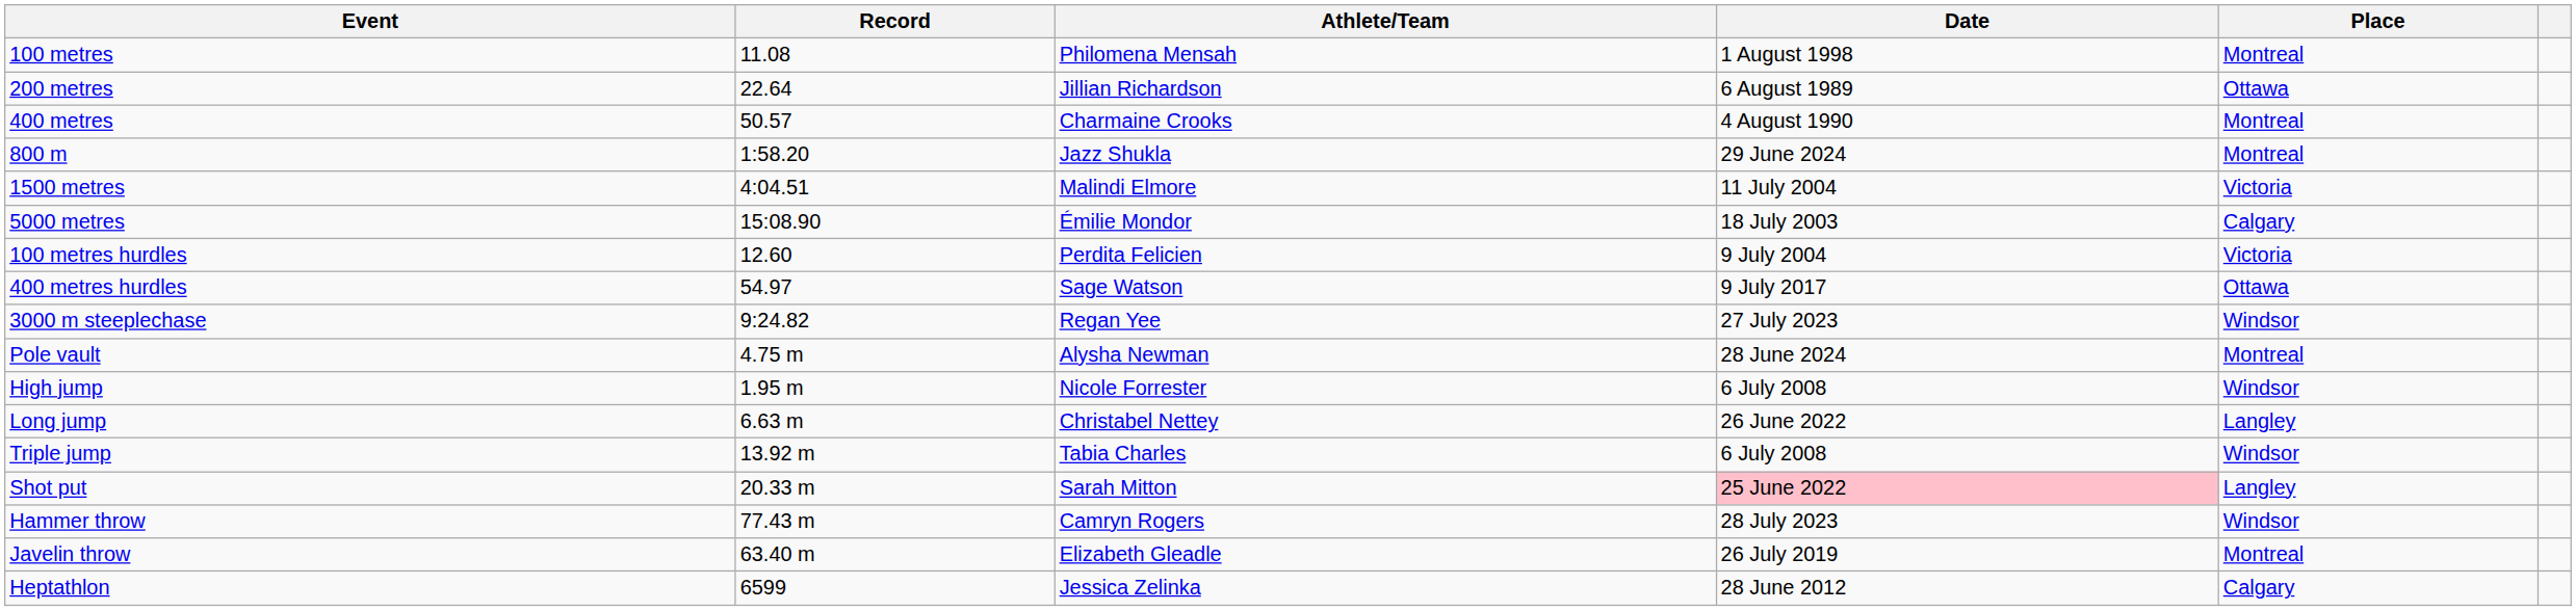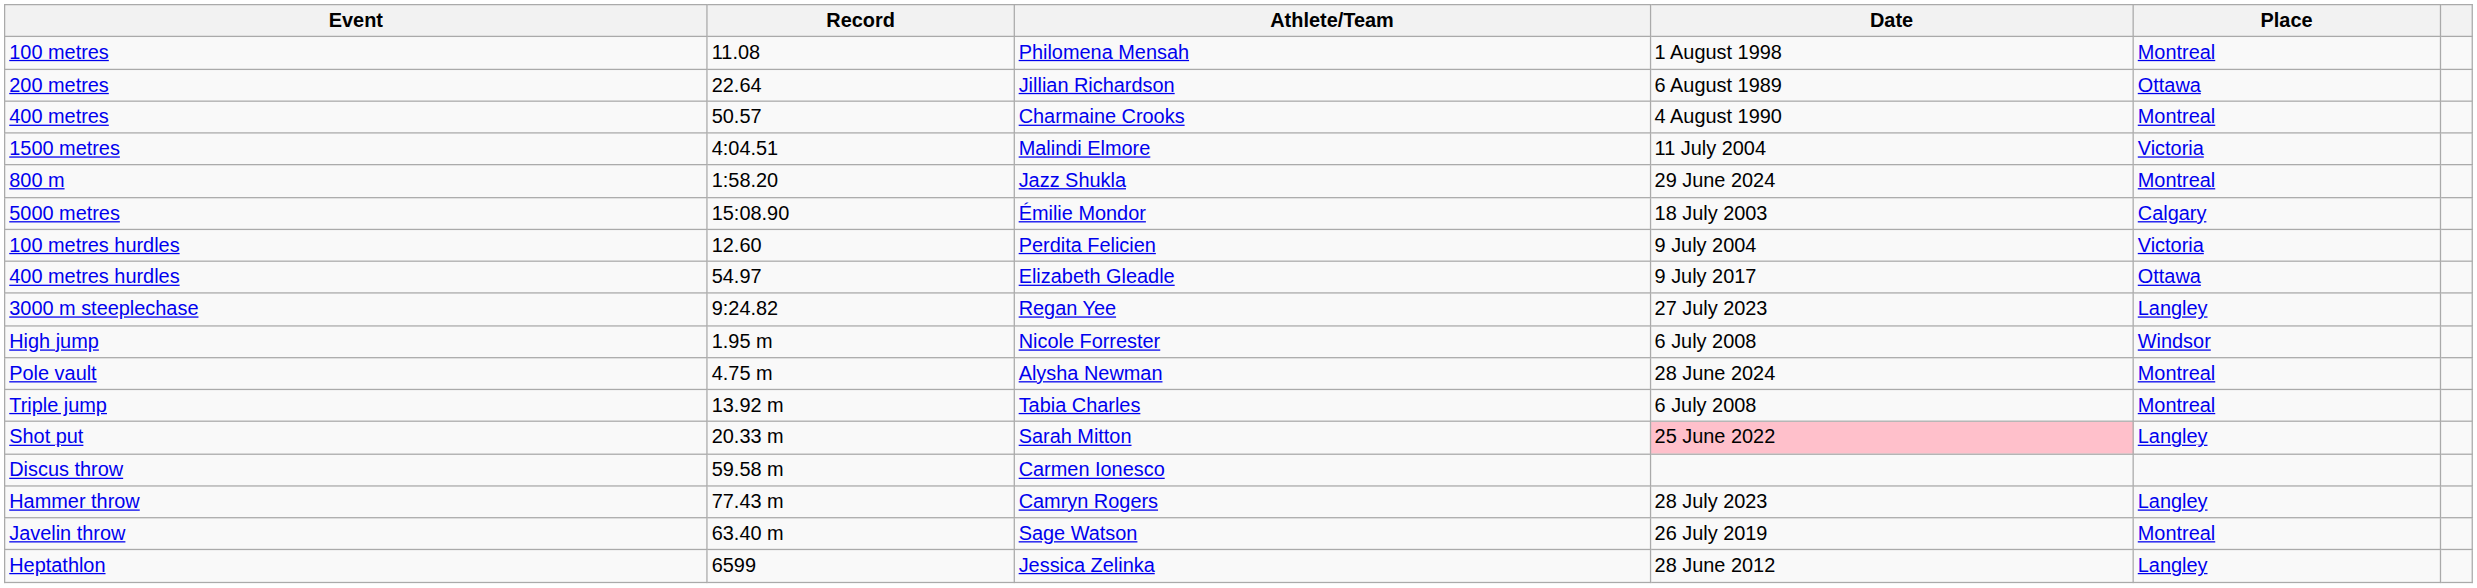rows swapped: 800 m <-> 1500 metres
400 metres hurdles | Athlete/Team: Sage Watson -> Elizabeth Gleadle
3000 m steeplechase | Place: Windsor -> Langley
rows swapped: High jump <-> Pole vault
- row: Long jump | 6.63 m | Christabel Nettey | 26 June 2022 | Langley
Triple jump | Place: Windsor -> Montreal
+ row: Discus throw | 59.58 m | Carmen Ionesco
Hammer throw | Place: Windsor -> Langley
Javelin throw | Athlete/Team: Elizabeth Gleadle -> Sage Watson
Heptathlon | Place: Calgary -> Langley
